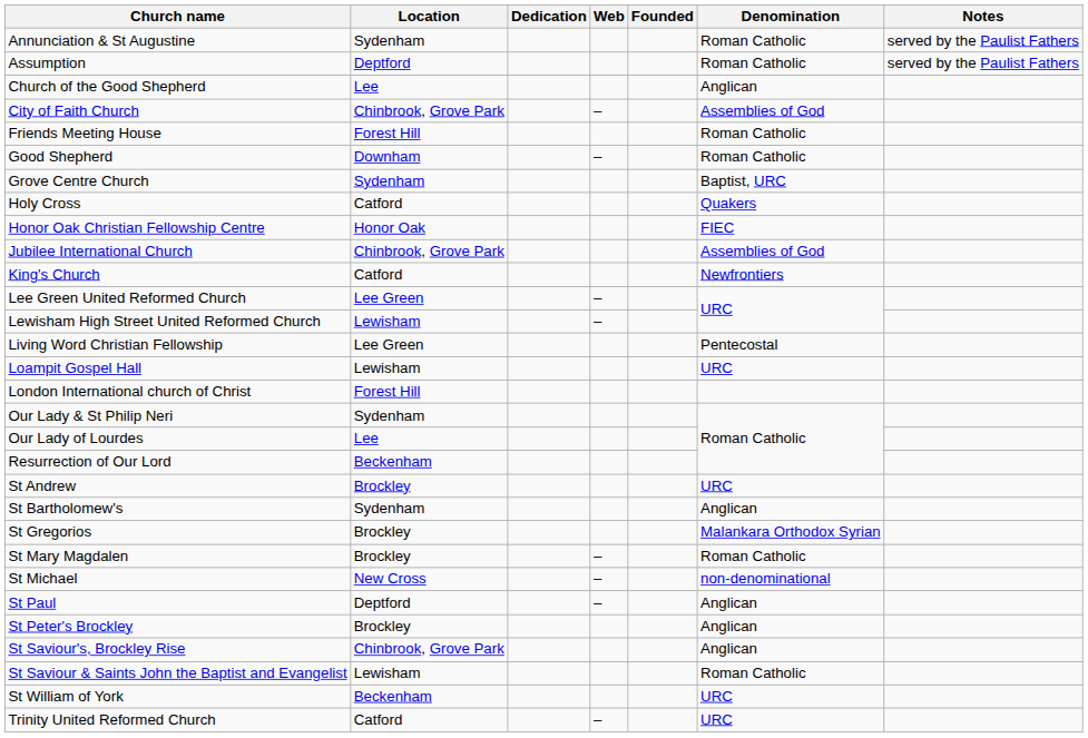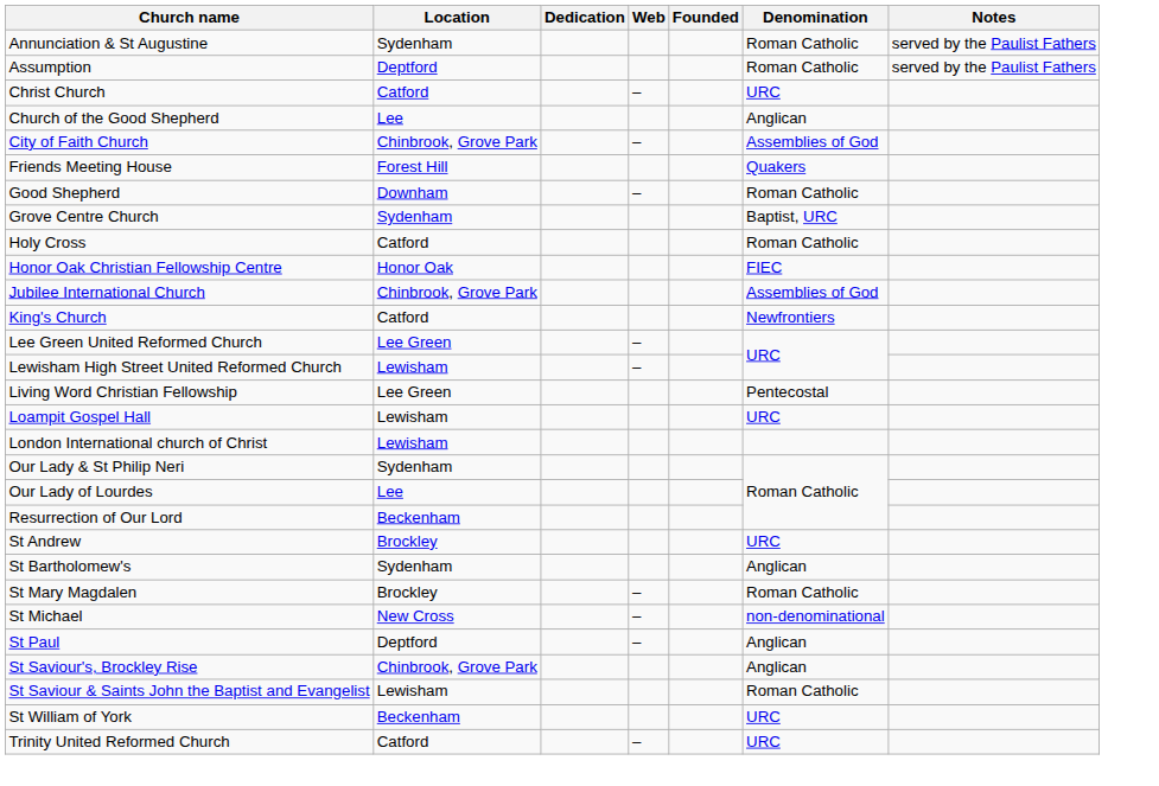+ row: Christ Church | Catford | – | URC
Friends Meeting House | Denomination: Roman Catholic -> Quakers
Holy Cross | Denomination: Quakers -> Roman Catholic
London International church of Christ | Location: Forest Hill -> Lewisham
- row: St Gregorios | Brockley | Malankara Orthodox Syrian
- row: St Peter's Brockley | Brockley | Anglican
